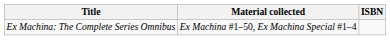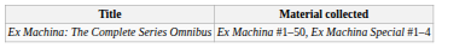- column: ISBN
